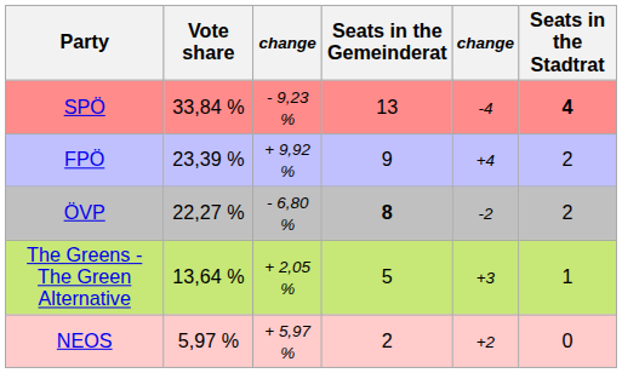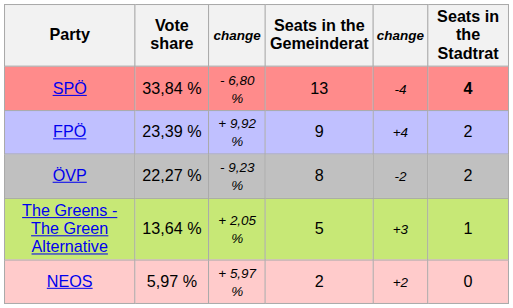SPÖ | column 3: - 9,23 % -> - 6,80 %
ÖVP | column 3: - 6,80 % -> - 9,23 %
ÖVP | Seats in the Gemeinderat: bold -> normal
